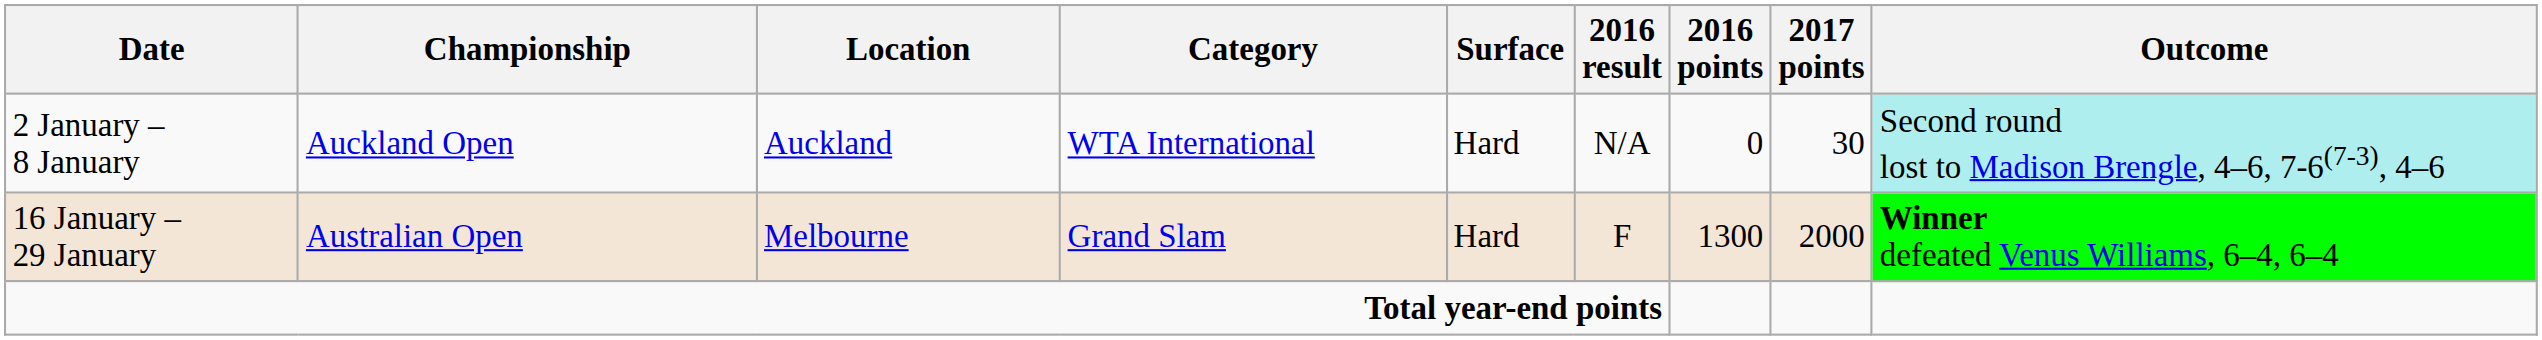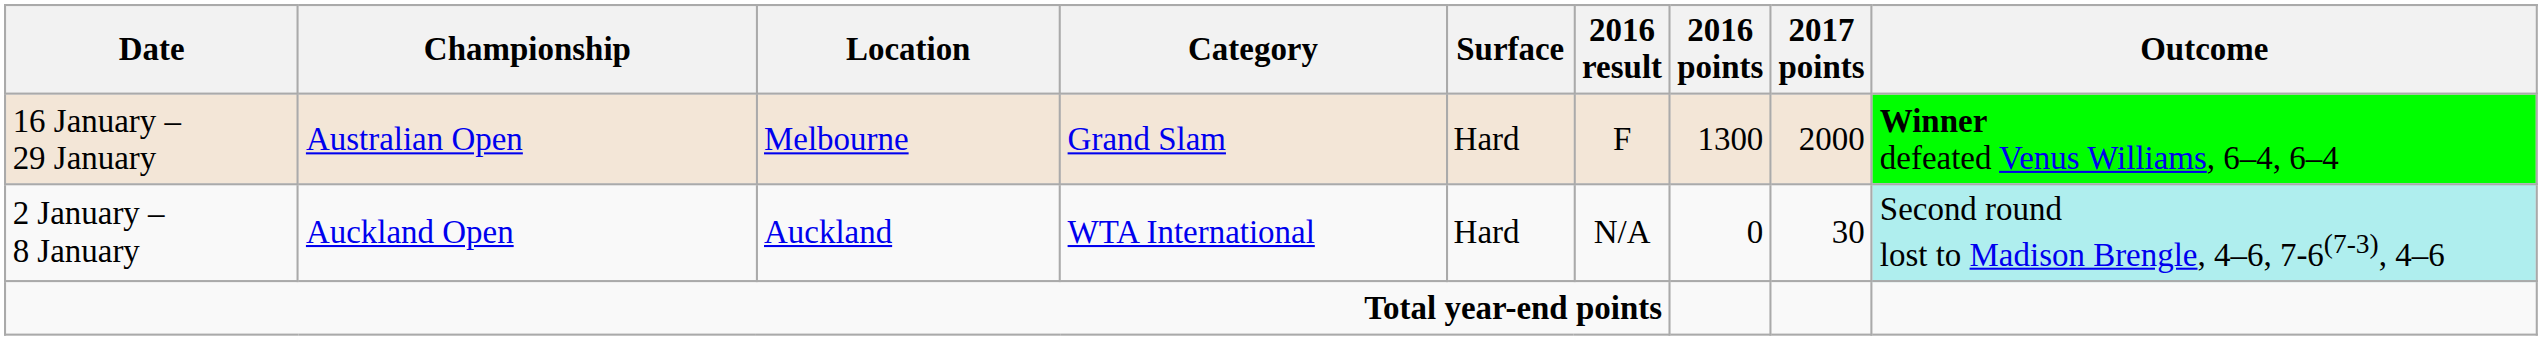rows swapped: 2 January – 8 January <-> 16 January – 29 January
